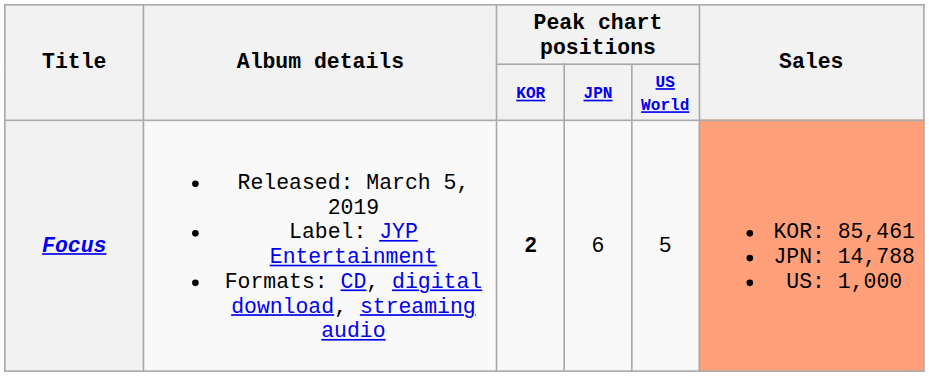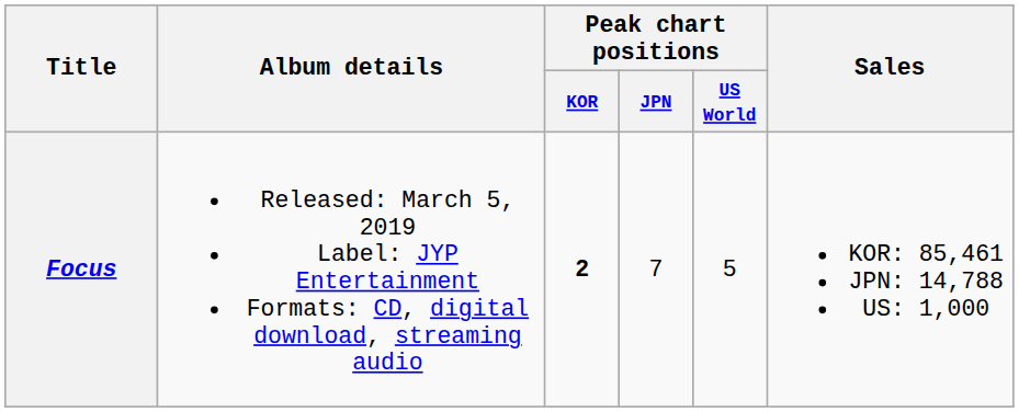Focus | Peak chart positions / JPN: 6 -> 7
Focus | Sales: lightsalmon background -> no background
